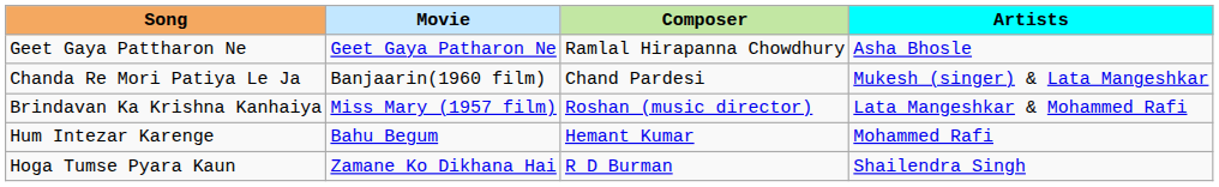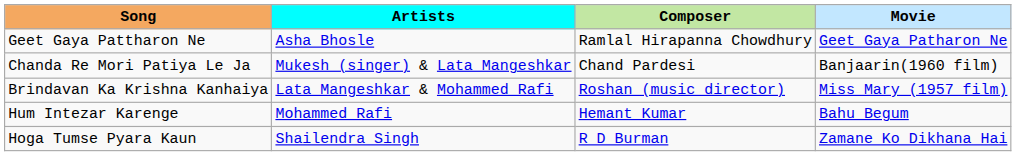columns swapped: Movie <-> Artists
